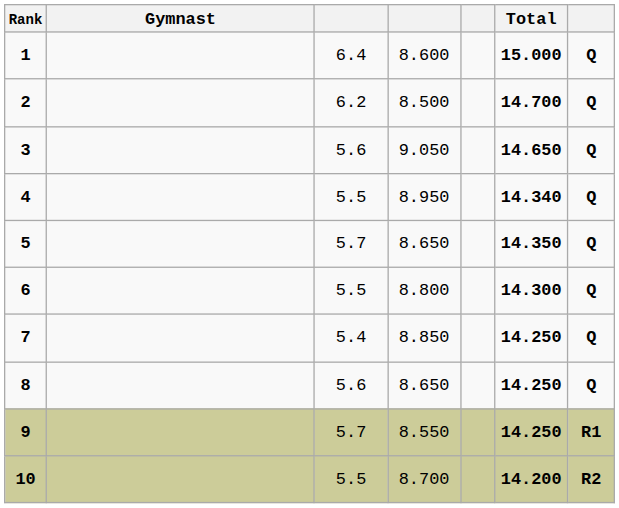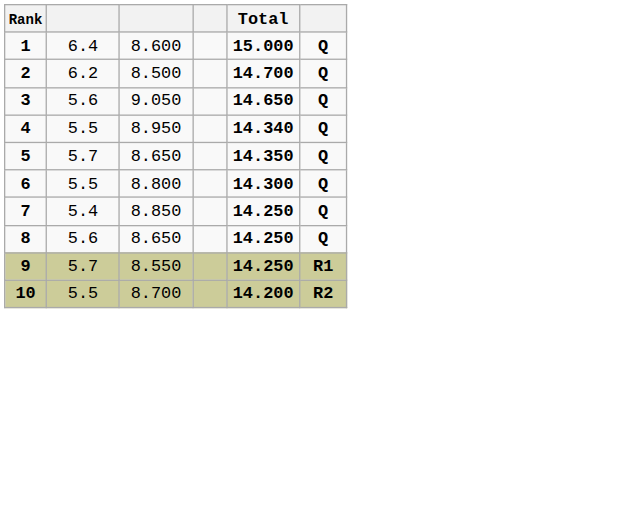- column: Gymnast
